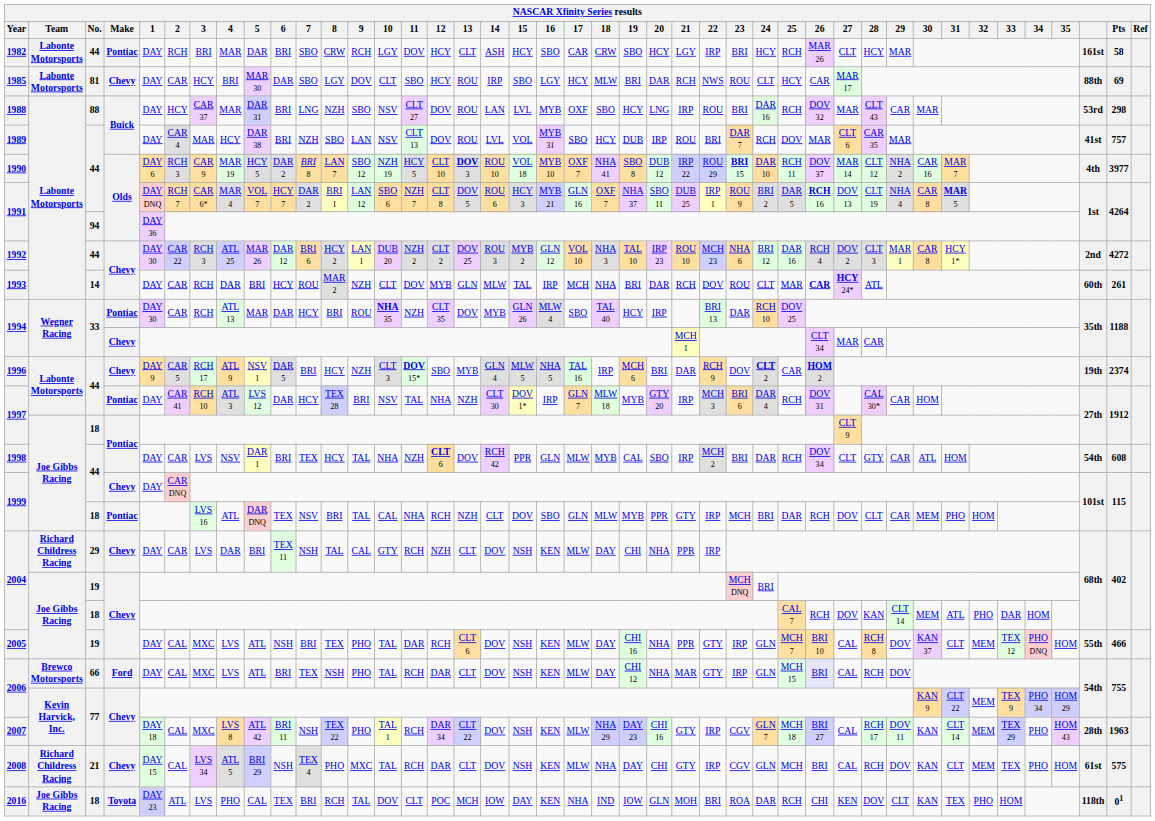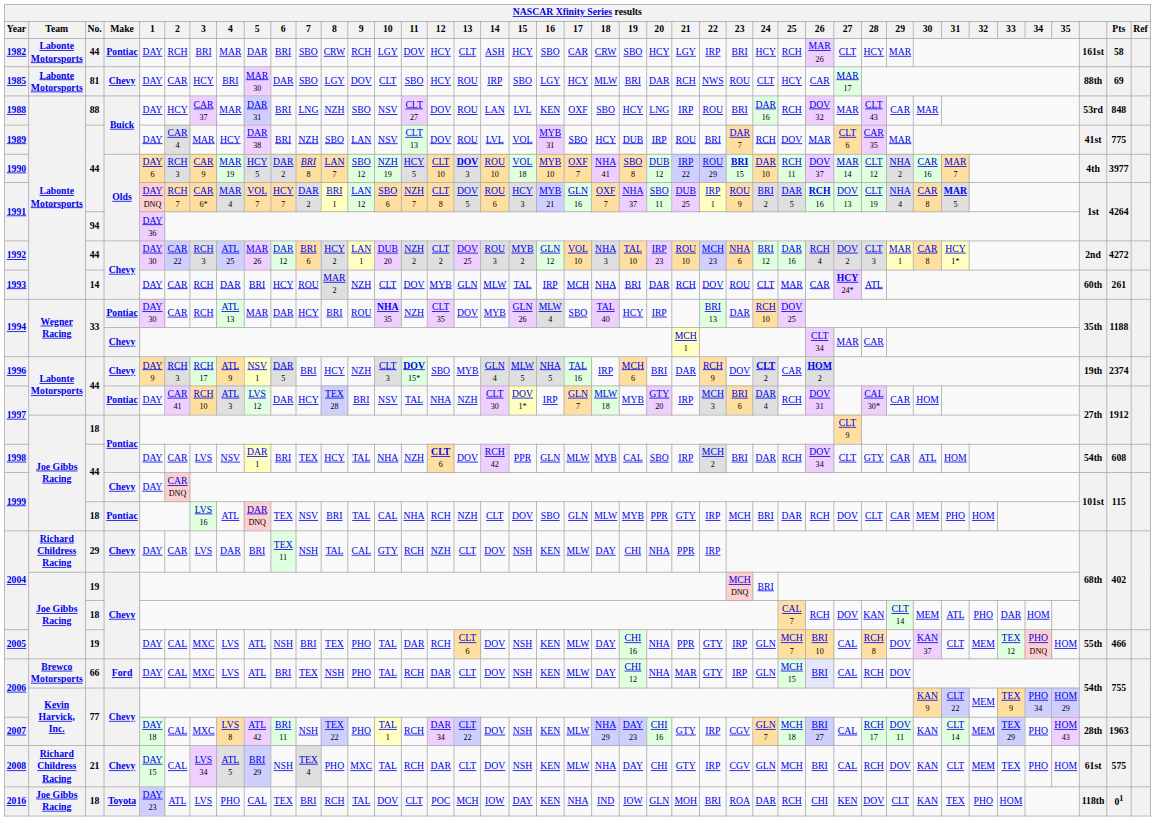1988 | 16: MYB -> KEN
1988 | Pts: 298 -> 848
1989 | Pts: 757 -> 775
1993 | 26: bold -> normal
1996 | 2: CAR 5 -> RCH 3
